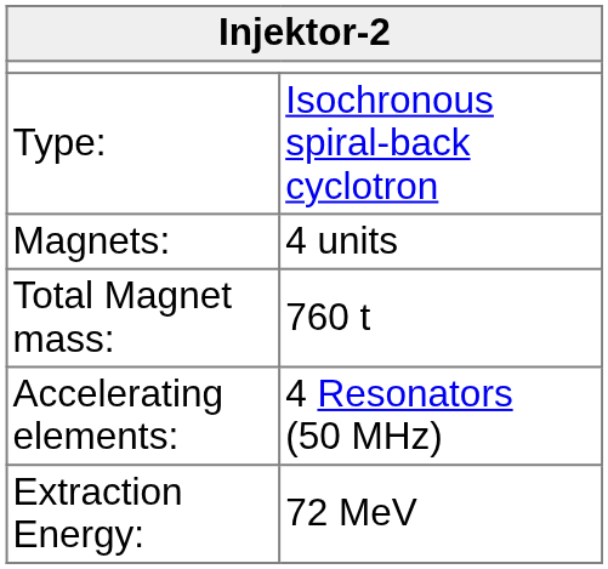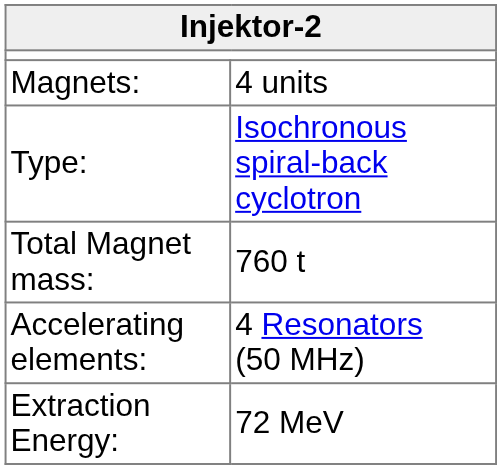rows swapped: Type: <-> Magnets:
